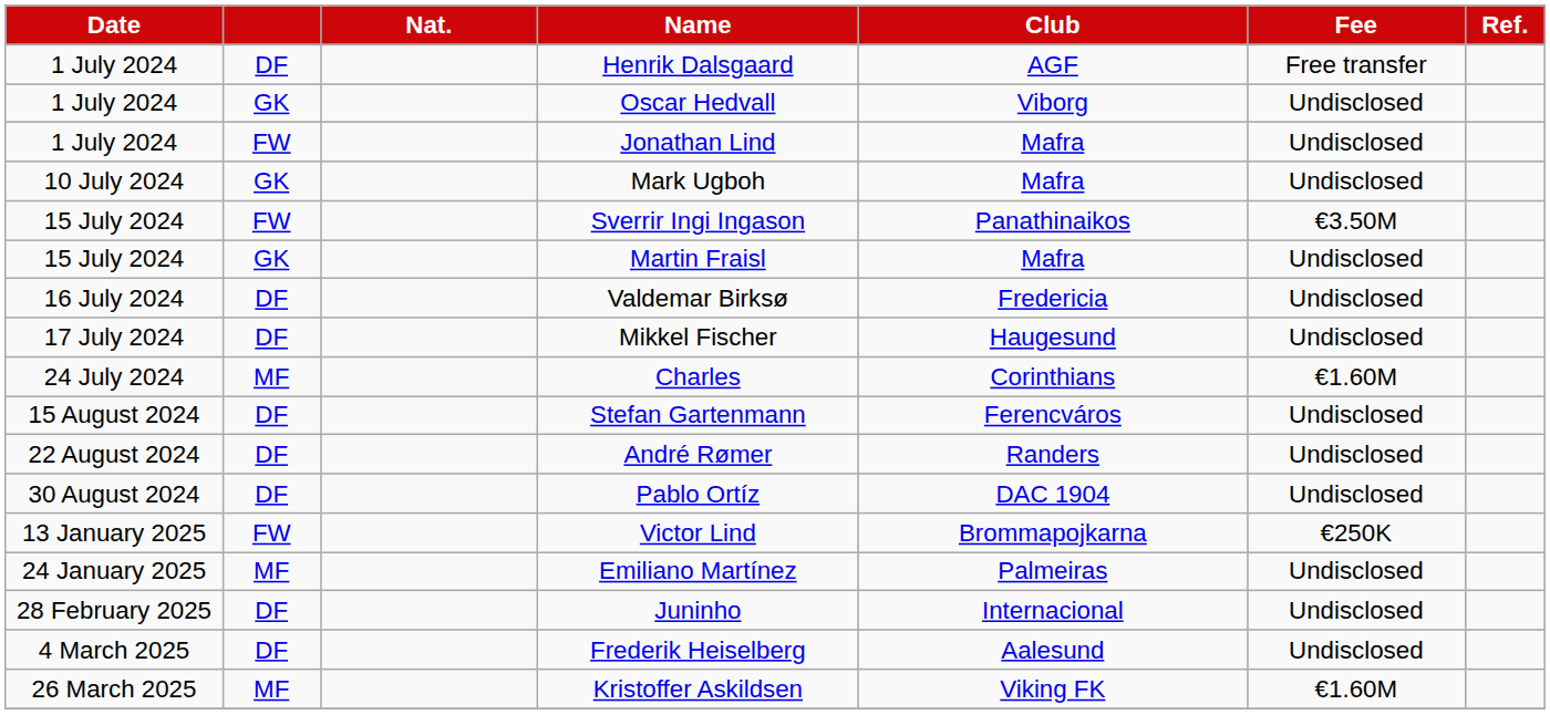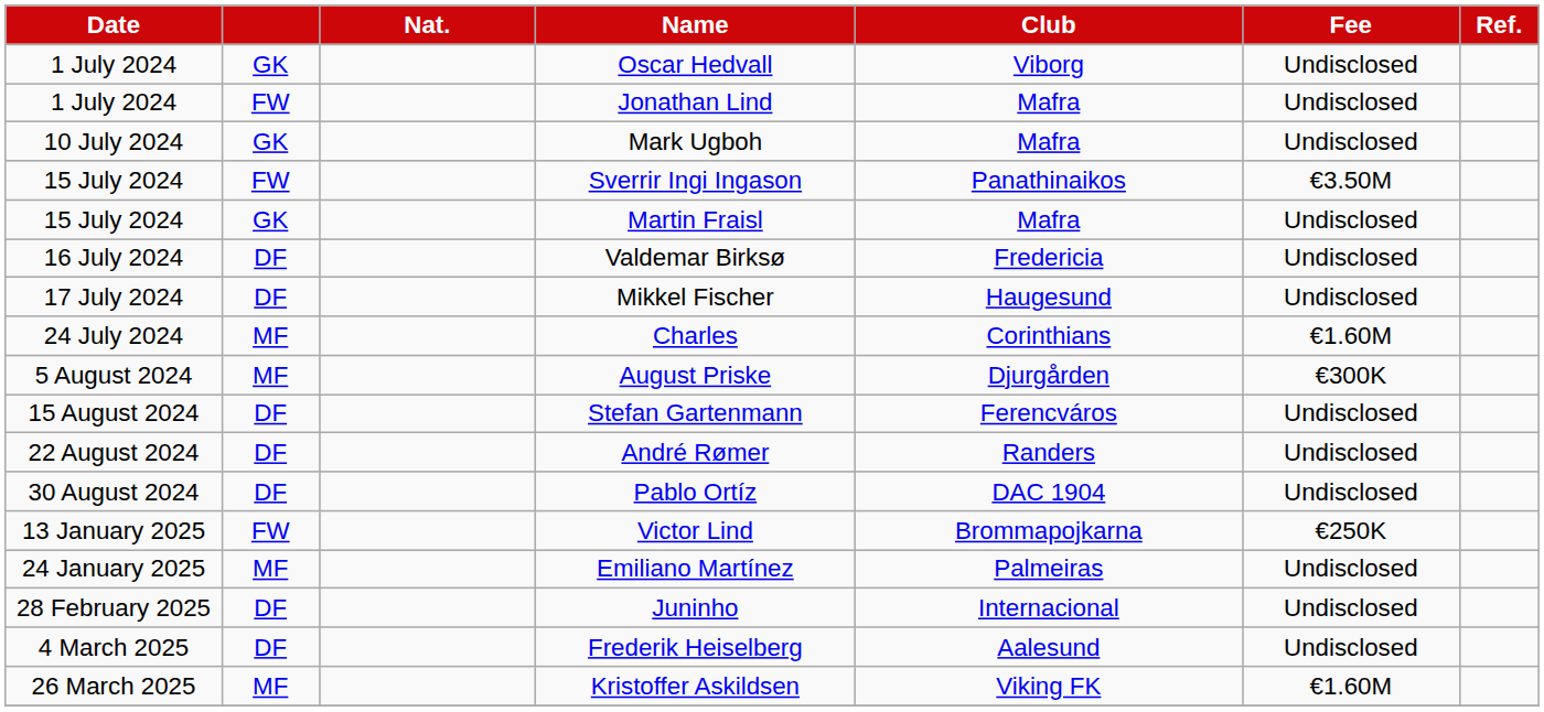- row: 1 July 2024 | DF | Henrik Dalsgaard | AGF | Free transfer
+ row: 5 August 2024 | MF | August Priske | Djurgården | €300K
